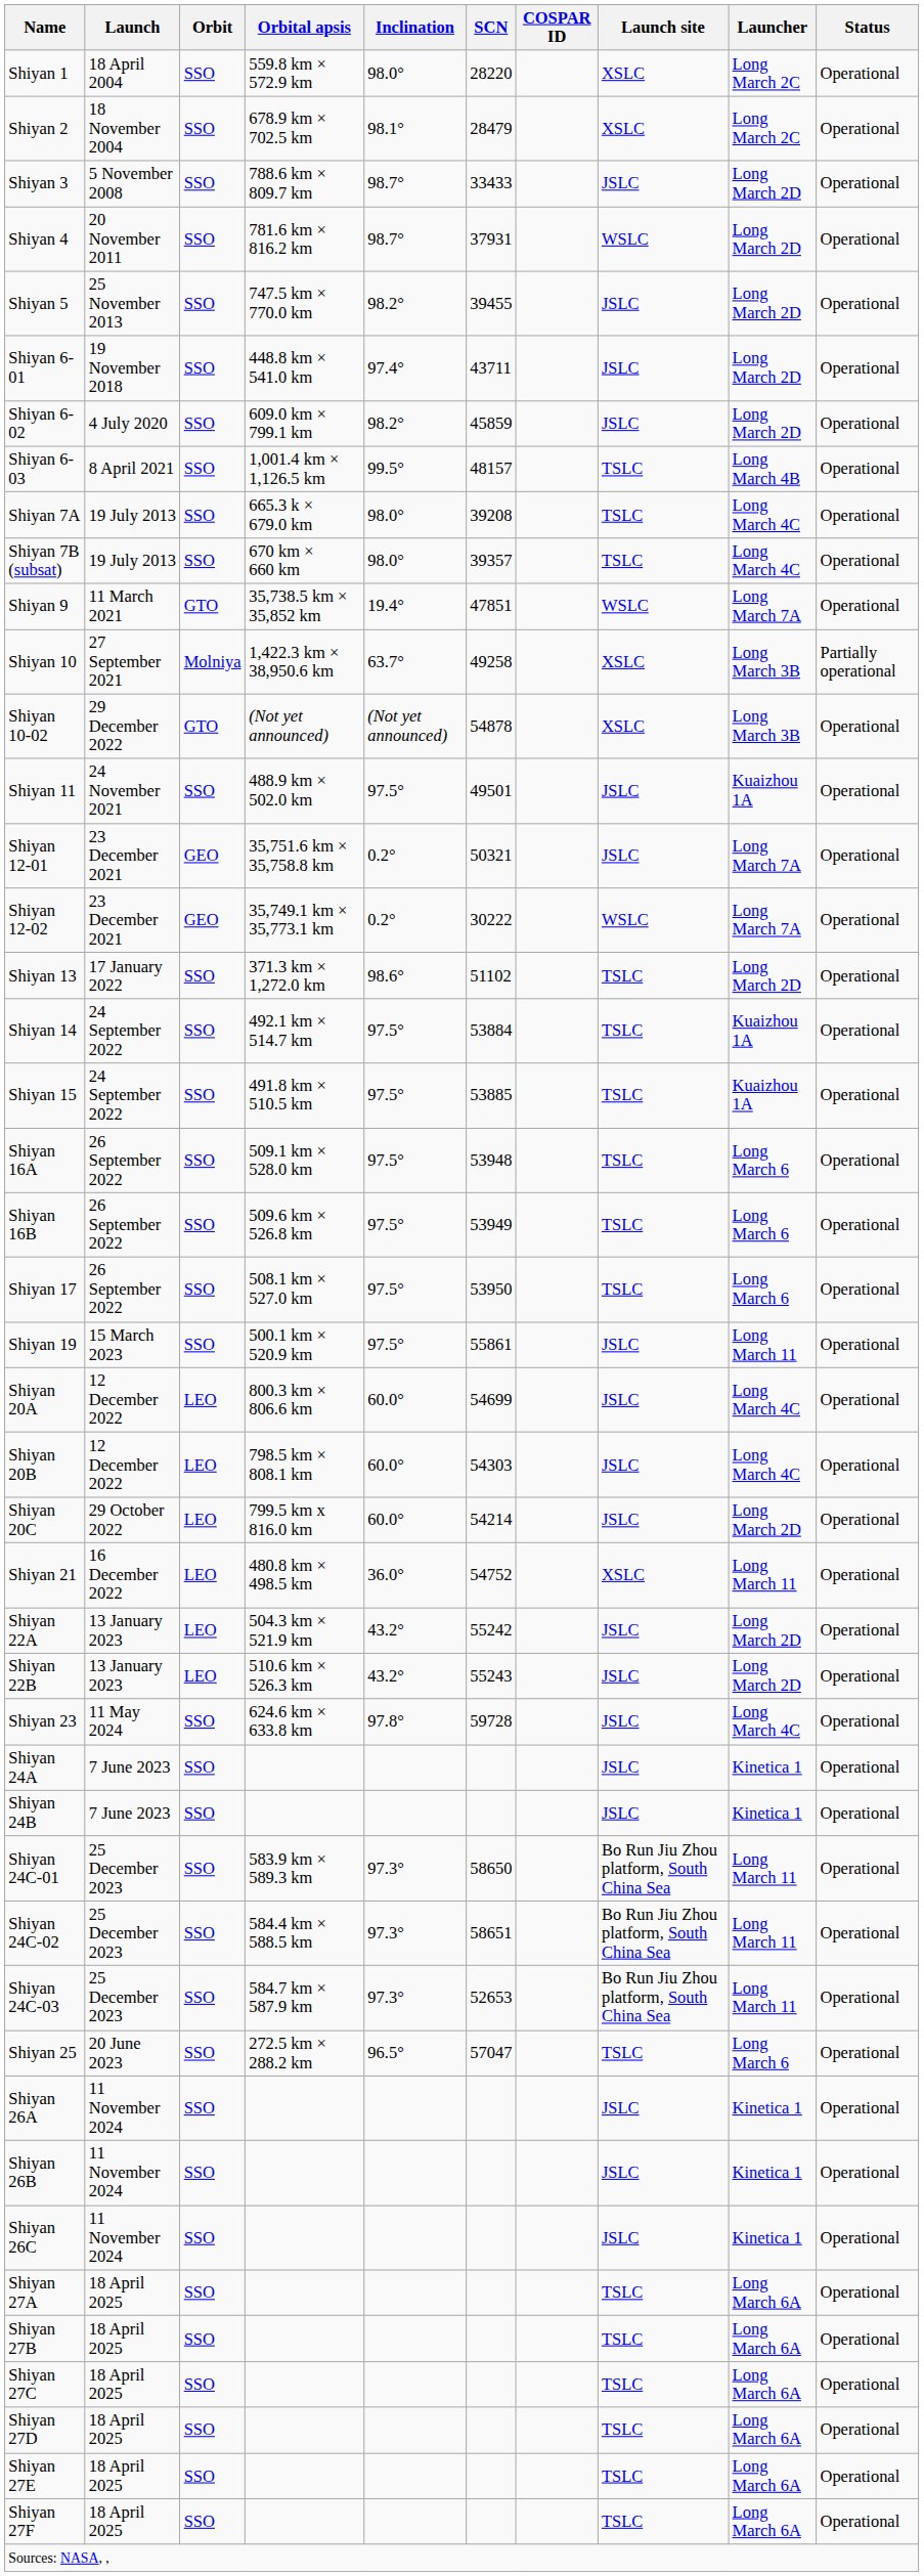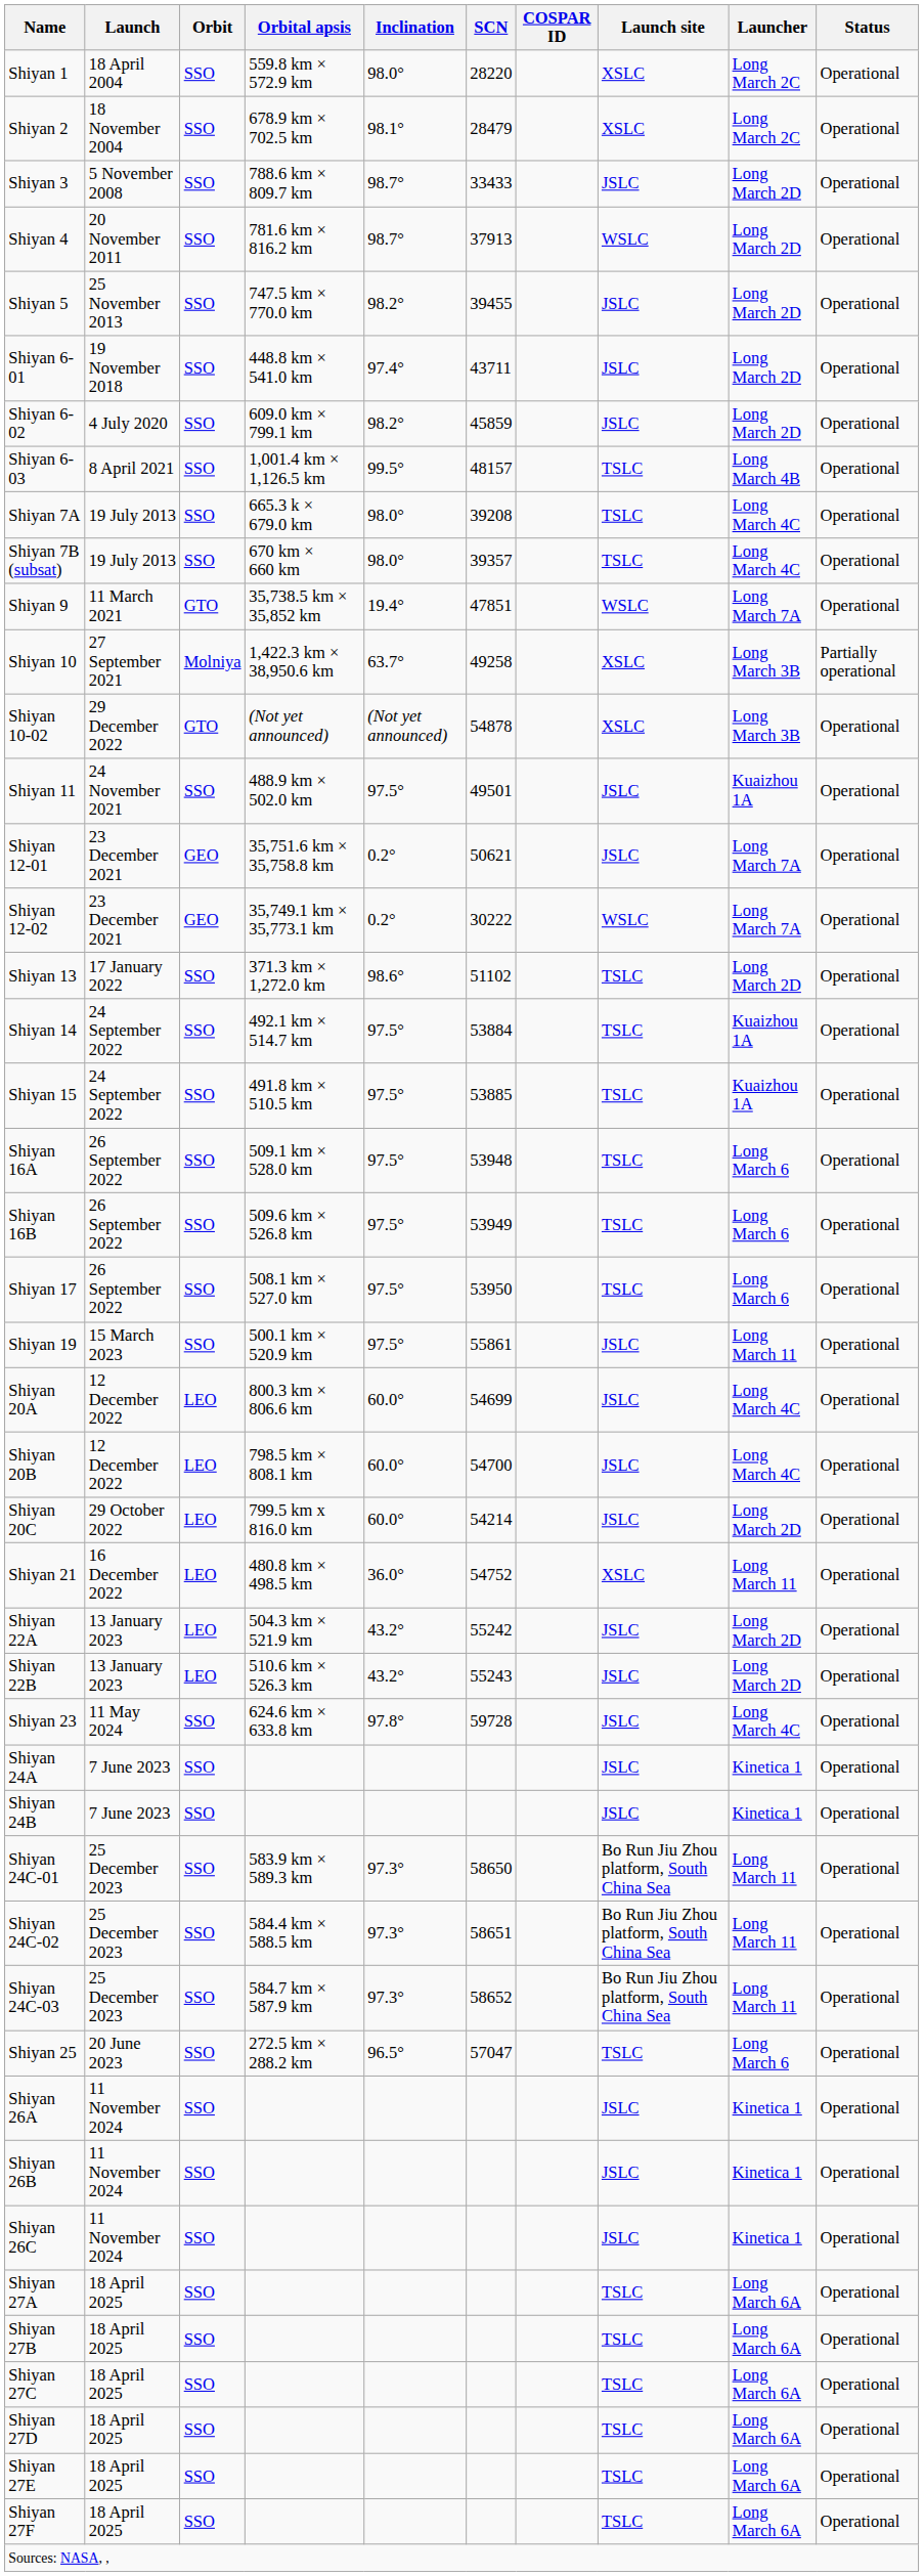Shiyan 4 | SCN: 37931 -> 37913
Shiyan 12-01 | SCN: 50321 -> 50621
Shiyan 20B | SCN: 54303 -> 54700
Shiyan 24C-03 | SCN: 52653 -> 58652
